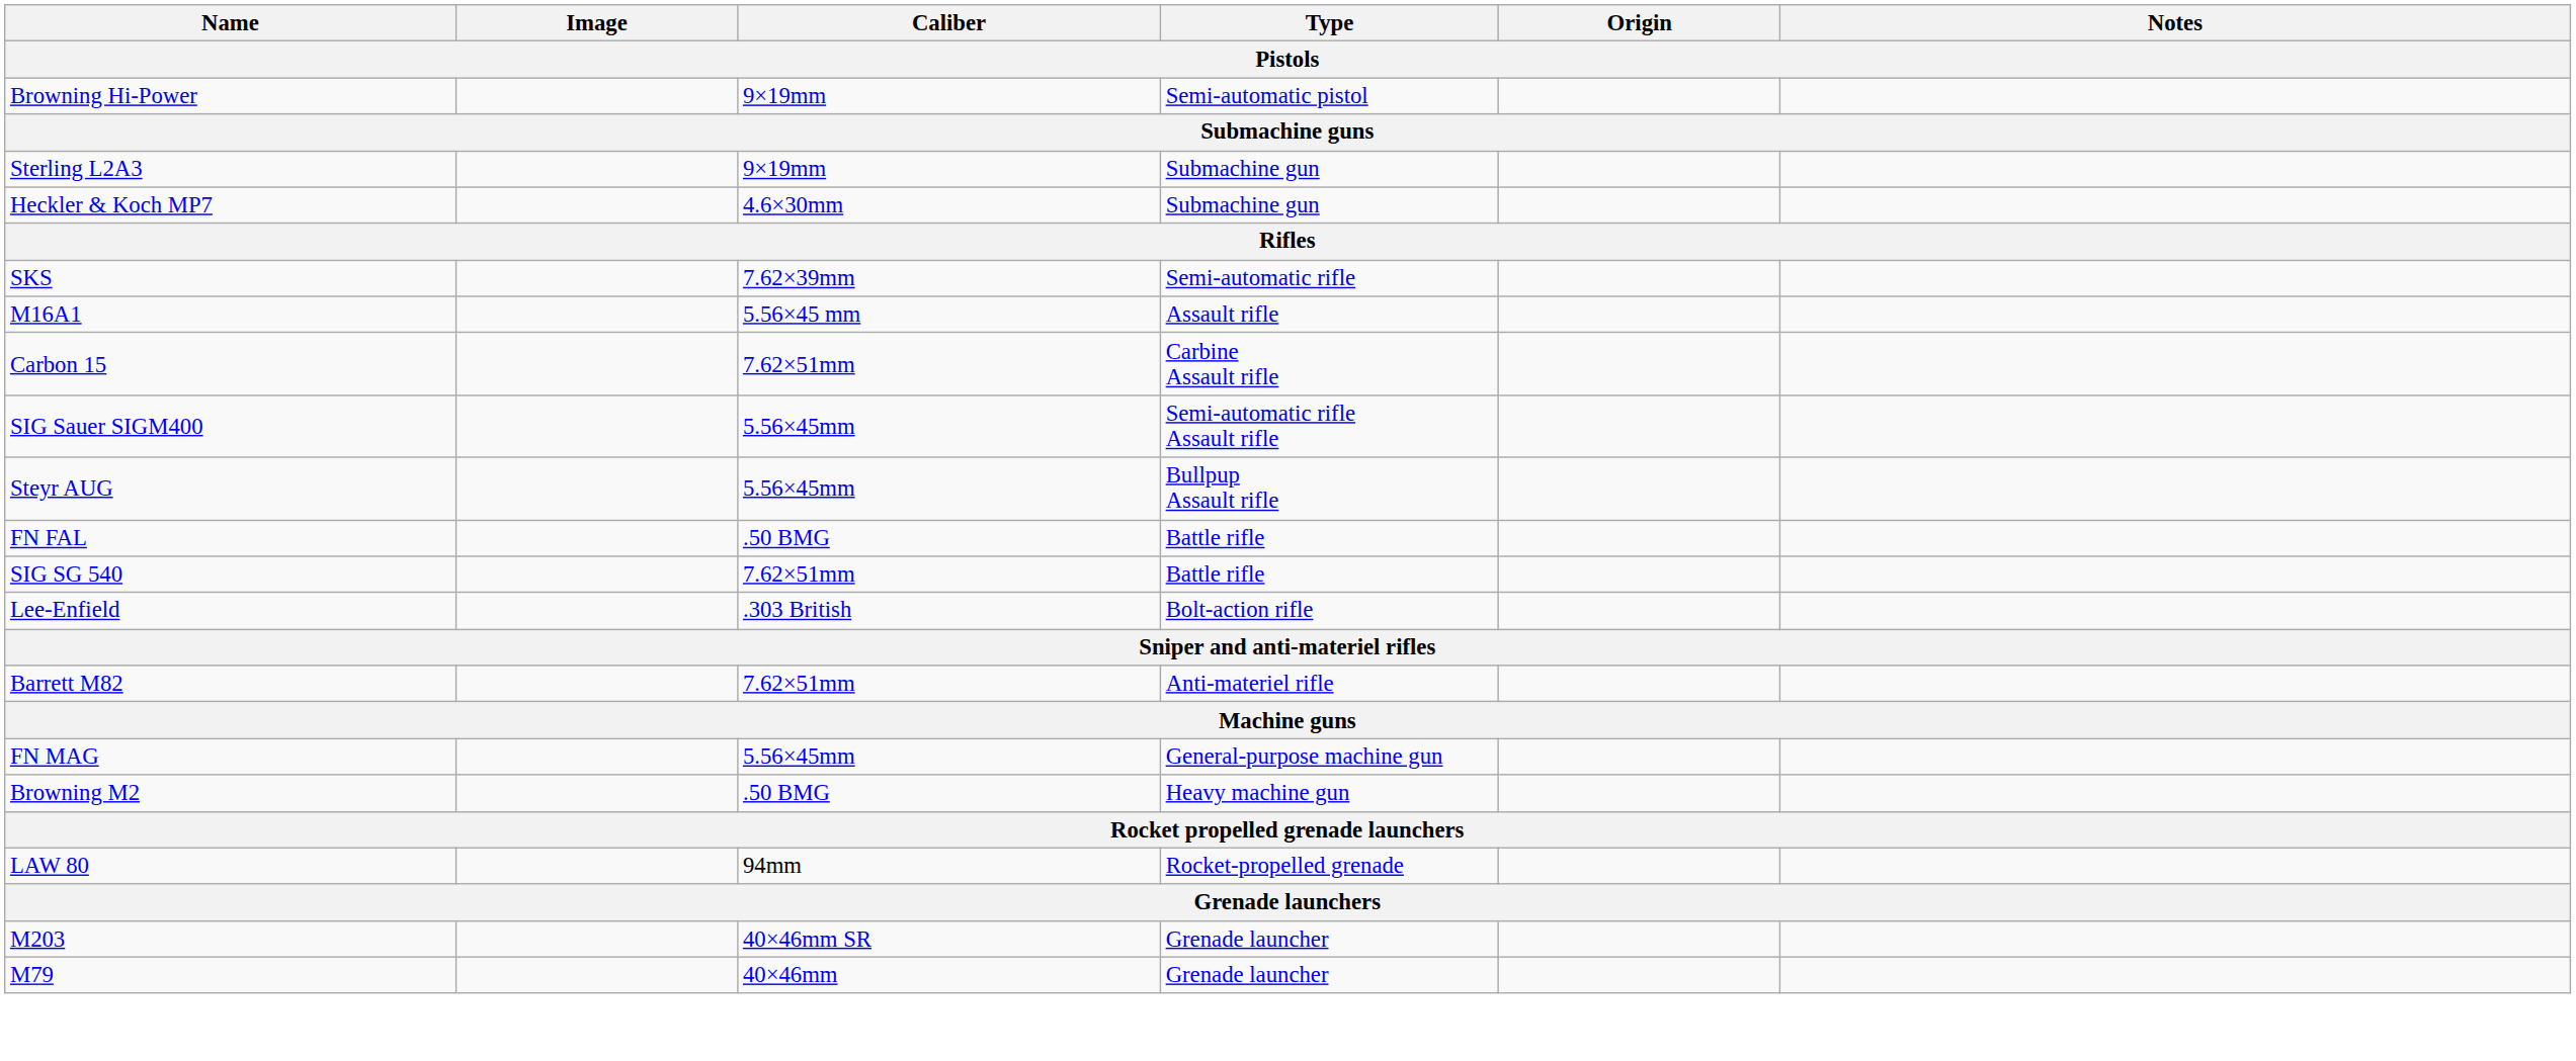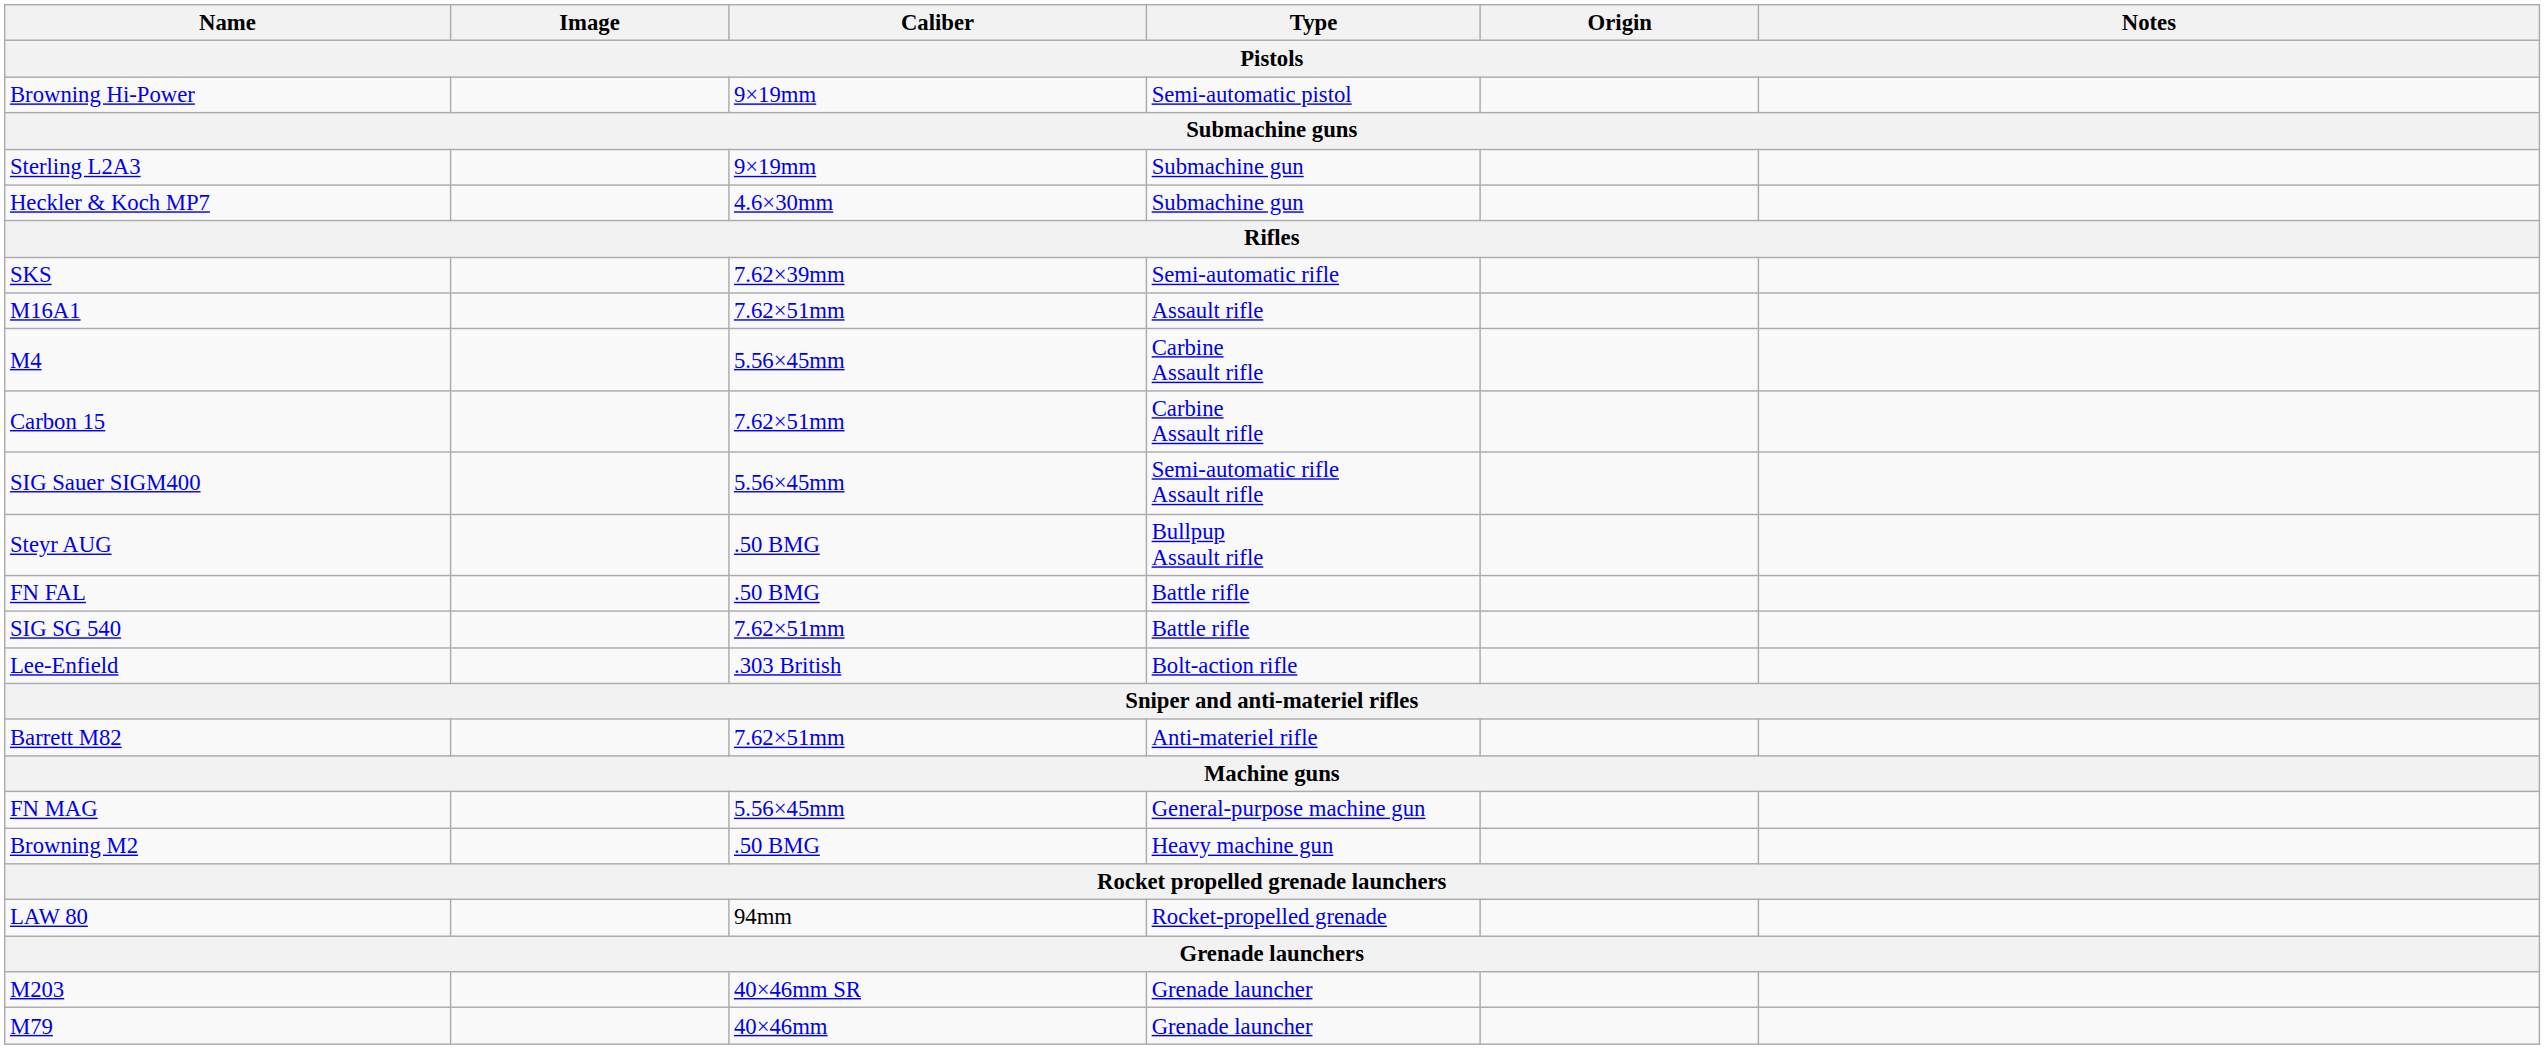M16A1 | Caliber: 5.56×45 mm -> 7.62×51mm
+ row: M4 | 5.56×45mm | Carbine Assault rifle
Steyr AUG | Caliber: 5.56×45mm -> .50 BMG
